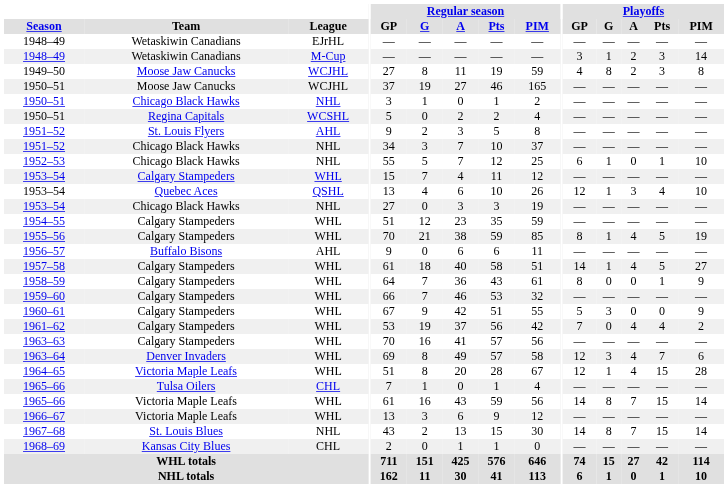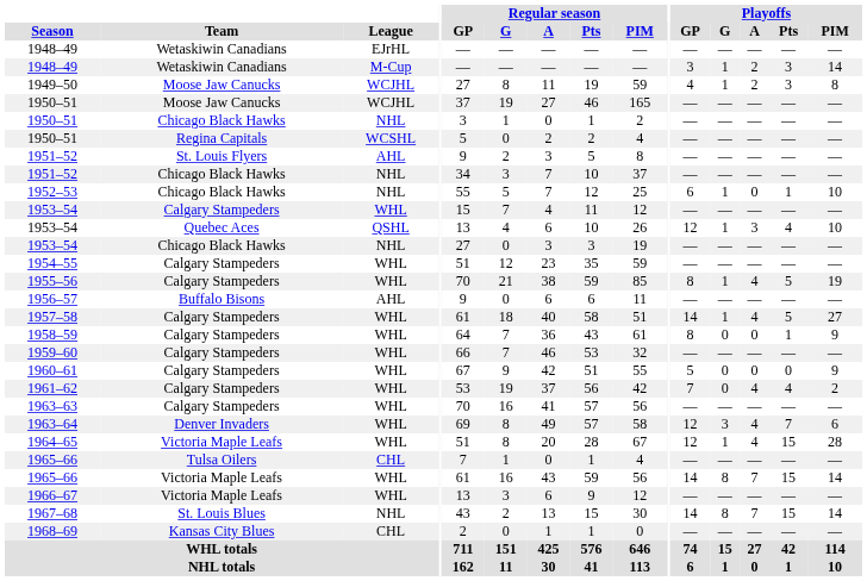1949–50 | Playoffs / G: 8 -> 1
1960–61 | Playoffs / G: 3 -> 0
